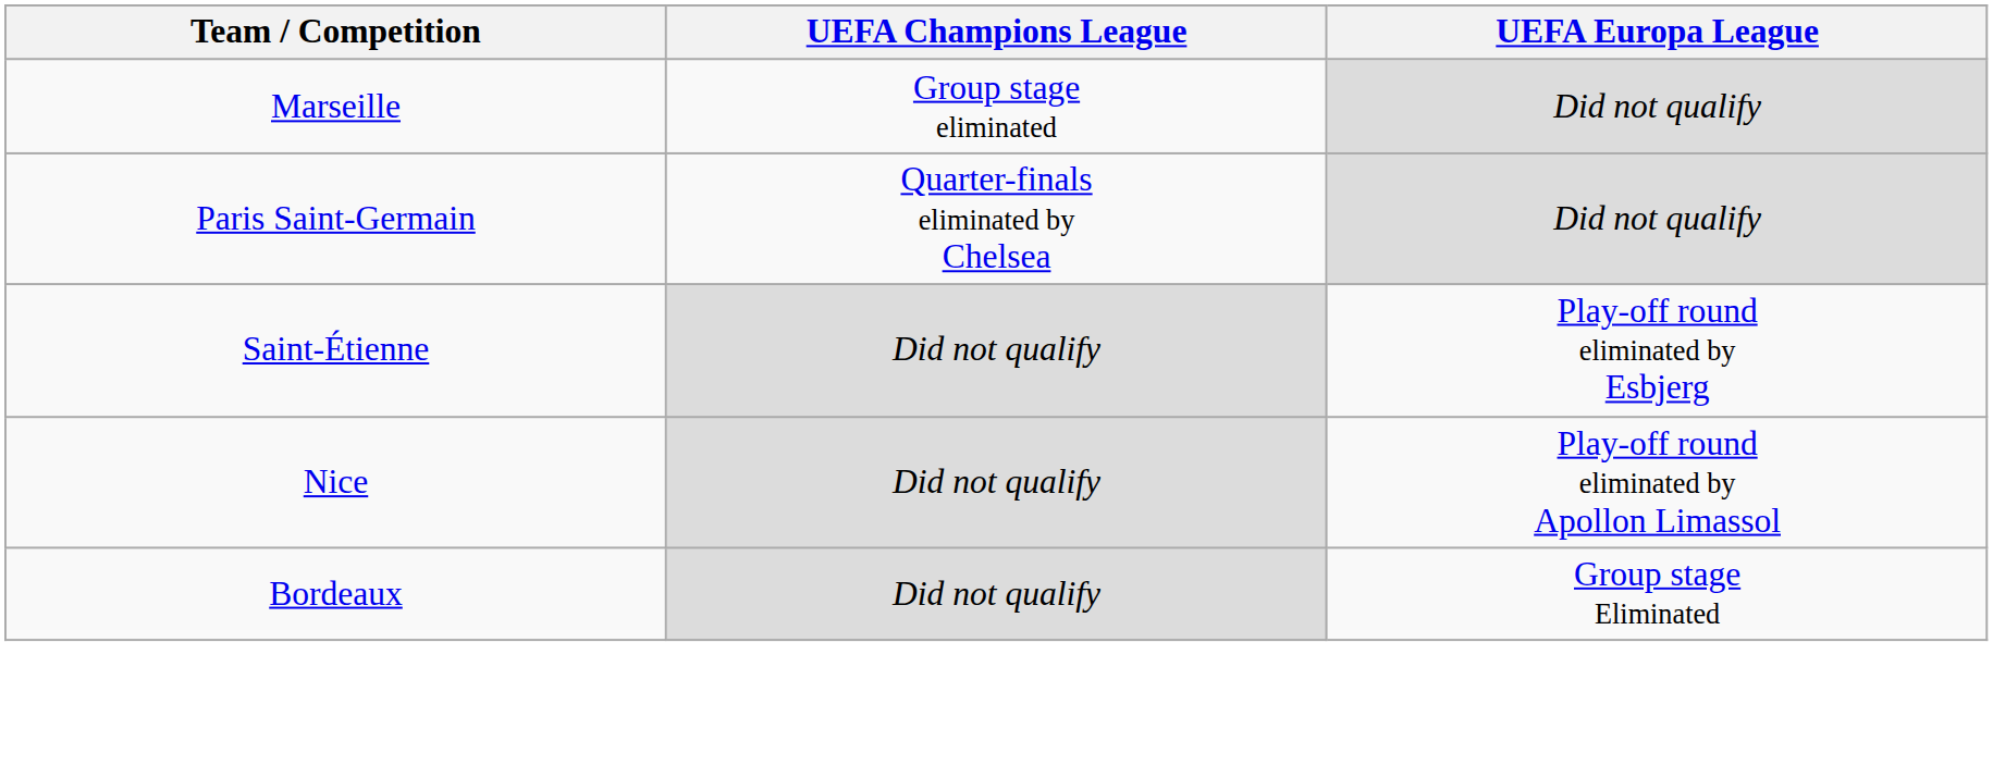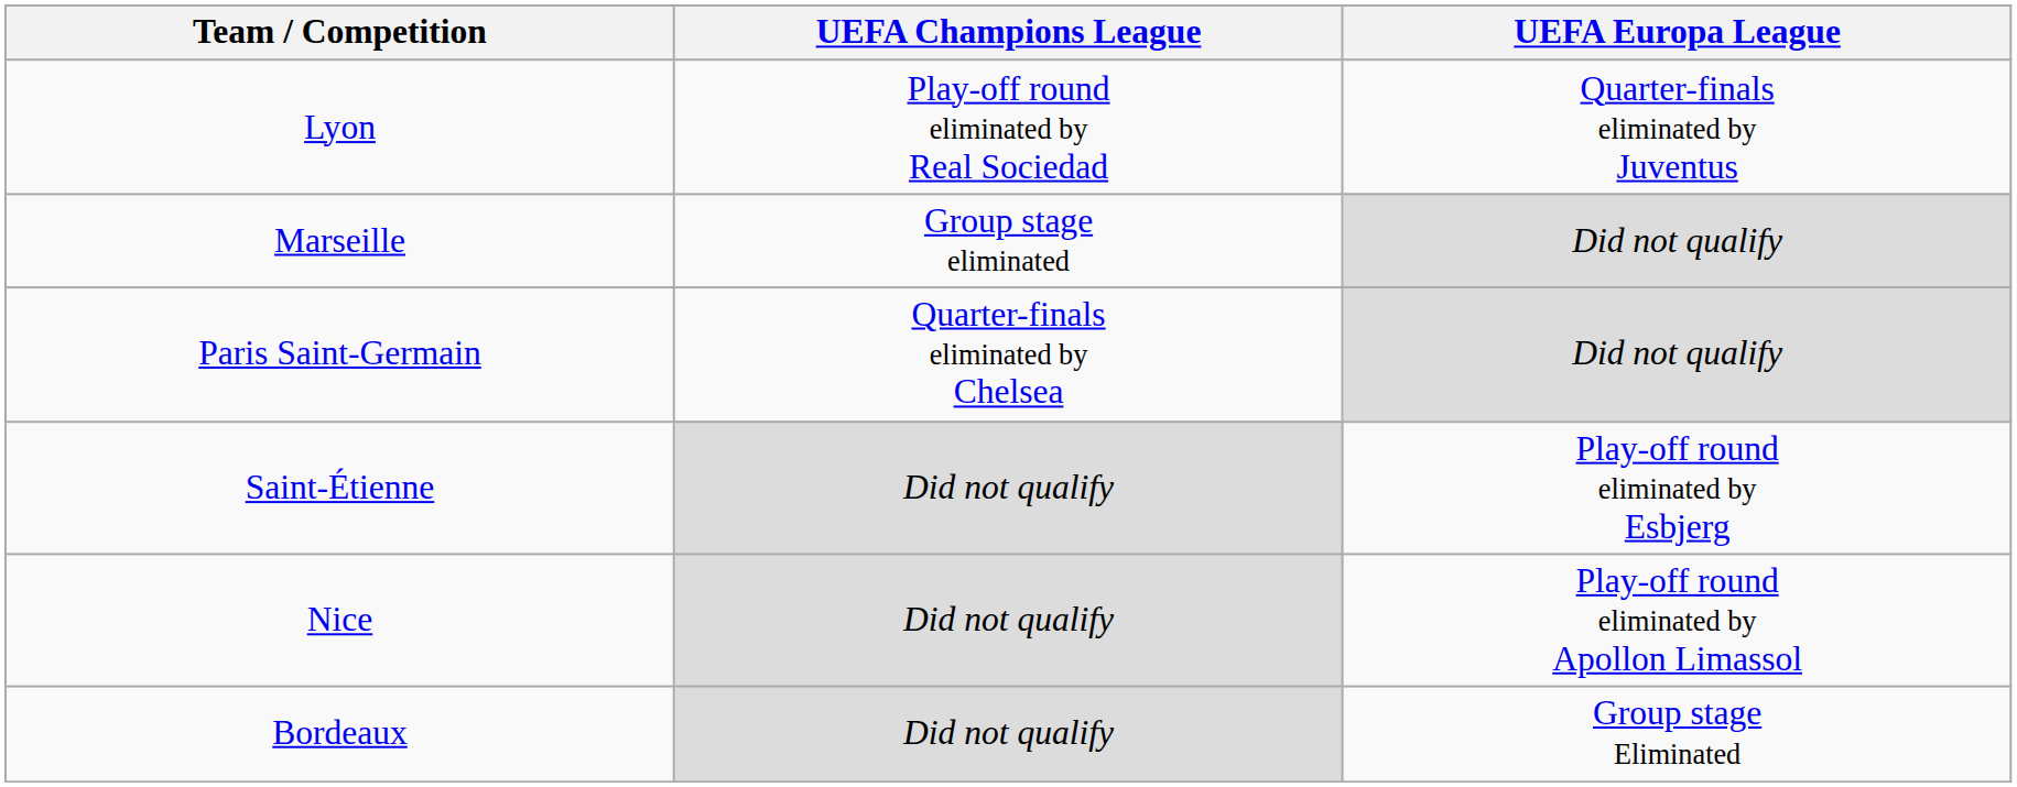+ row: Lyon | Play-off round eliminated by Real Sociedad | Quarter-finals eliminated by Juventus
